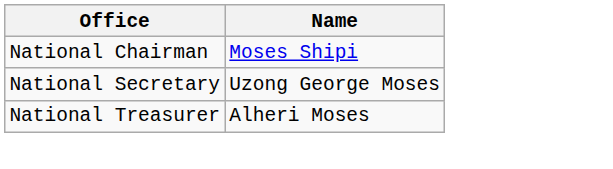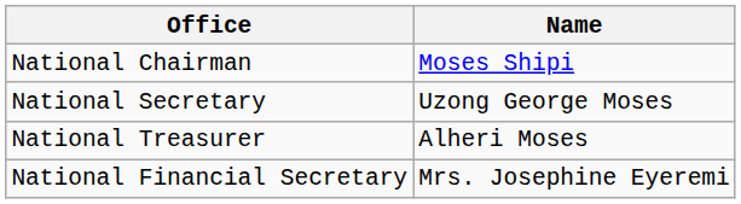+ row: National Financial Secretary | Mrs. Josephine Eyeremi
